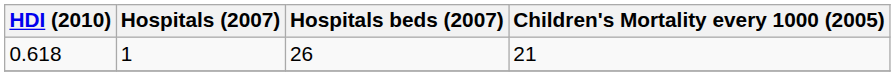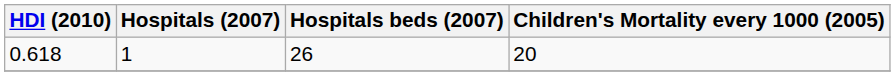0.618 | Children's Mortality every 1000 (2005): 21 -> 20
